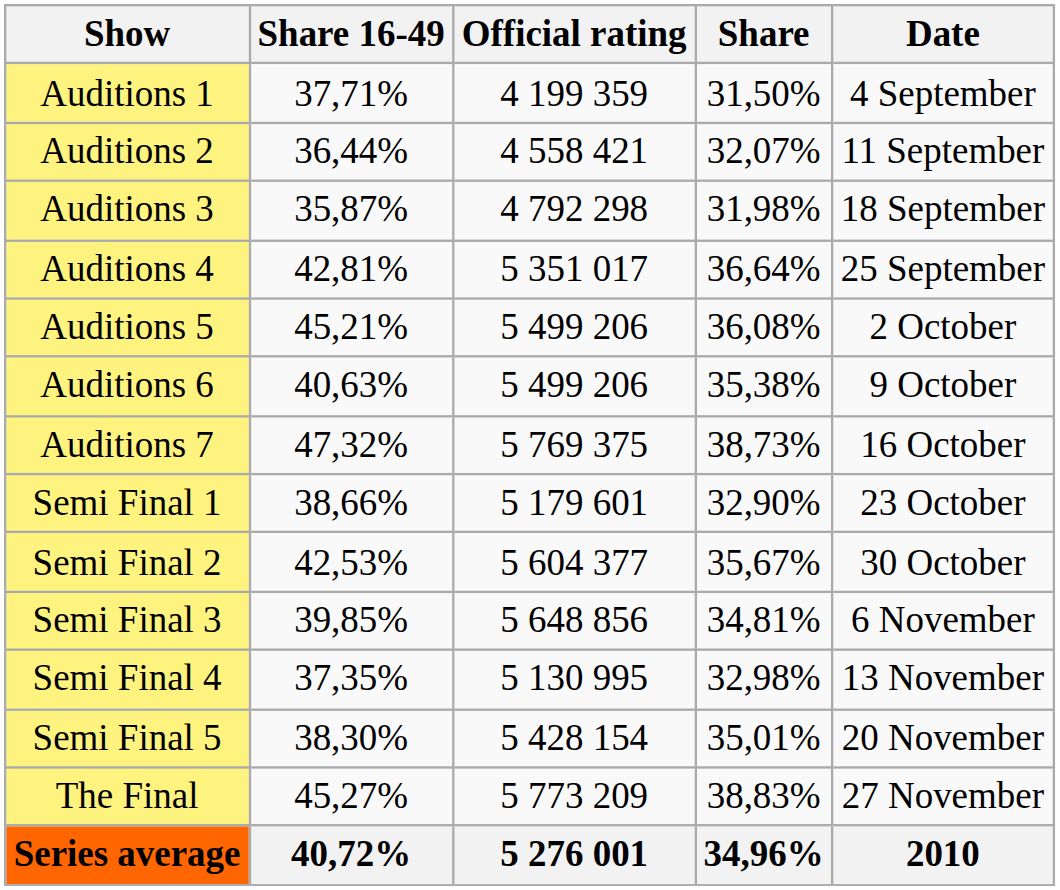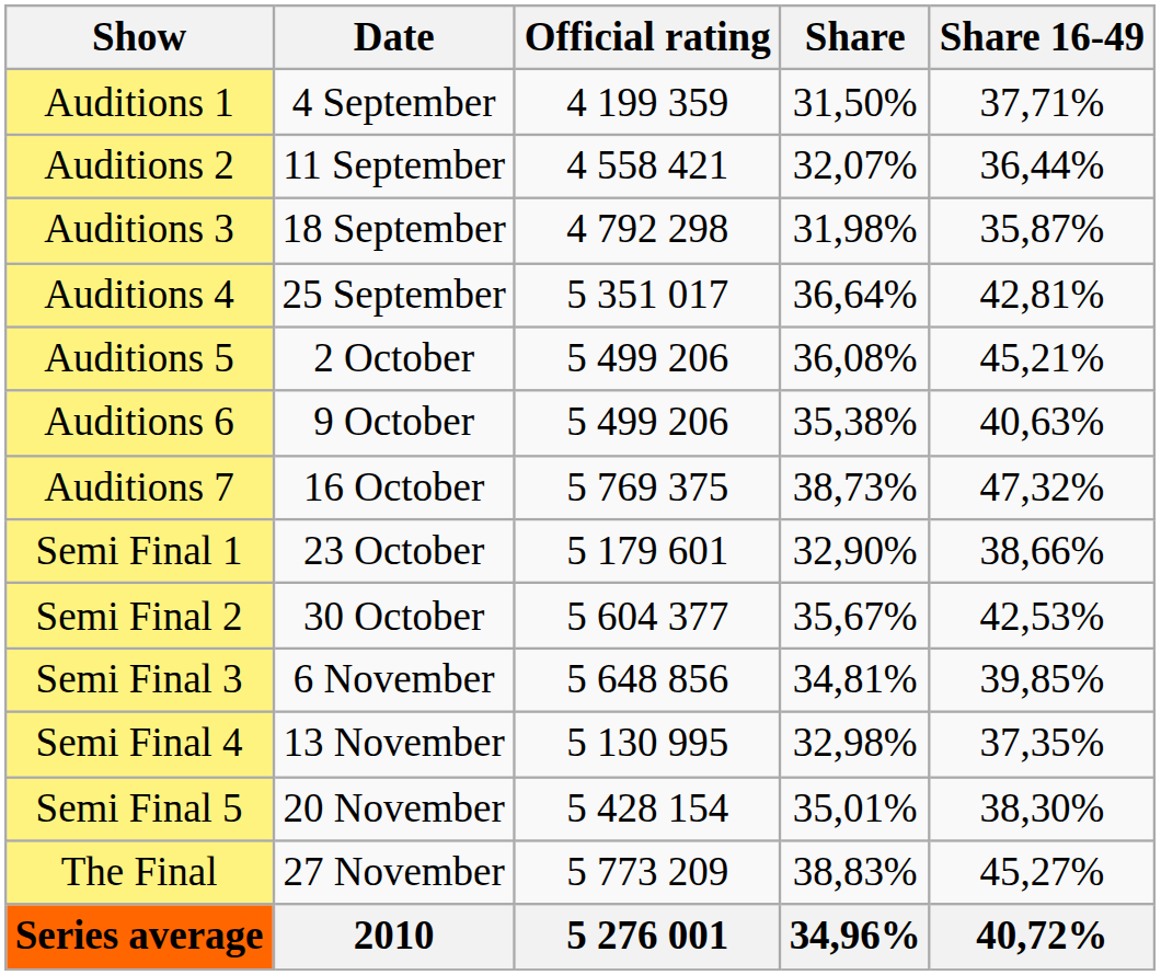columns swapped: Date <-> Share 16-49
